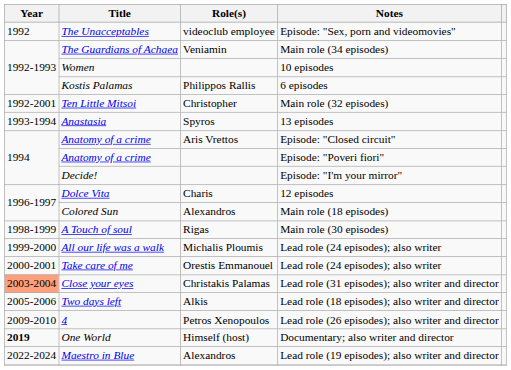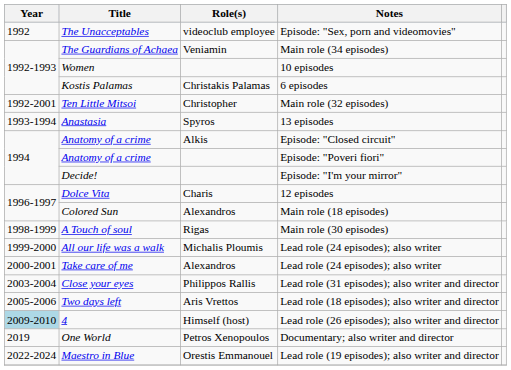Kostis Palamas | Role(s): Philippos Rallis -> Christakis Palamas
Anatomy of a crime / Episode: "Closed circuit" | Role(s): Aris Vrettos -> Alkis
Take care of me | Role(s): Orestis Emmanouel -> Alexandros
Close your eyes | Year: lightsalmon background -> no background
Close your eyes | Role(s): Christakis Palamas -> Philippos Rallis
Two days left | Role(s): Alkis -> Aris Vrettos
4 | Year: no background -> lightblue background
4 | Role(s): Petros Xenopoulos -> Himself (host)
One World | Year: bold -> normal
One World | Role(s): Himself (host) -> Petros Xenopoulos
Maestro in Blue | Role(s): Alexandros -> Orestis Emmanouel
